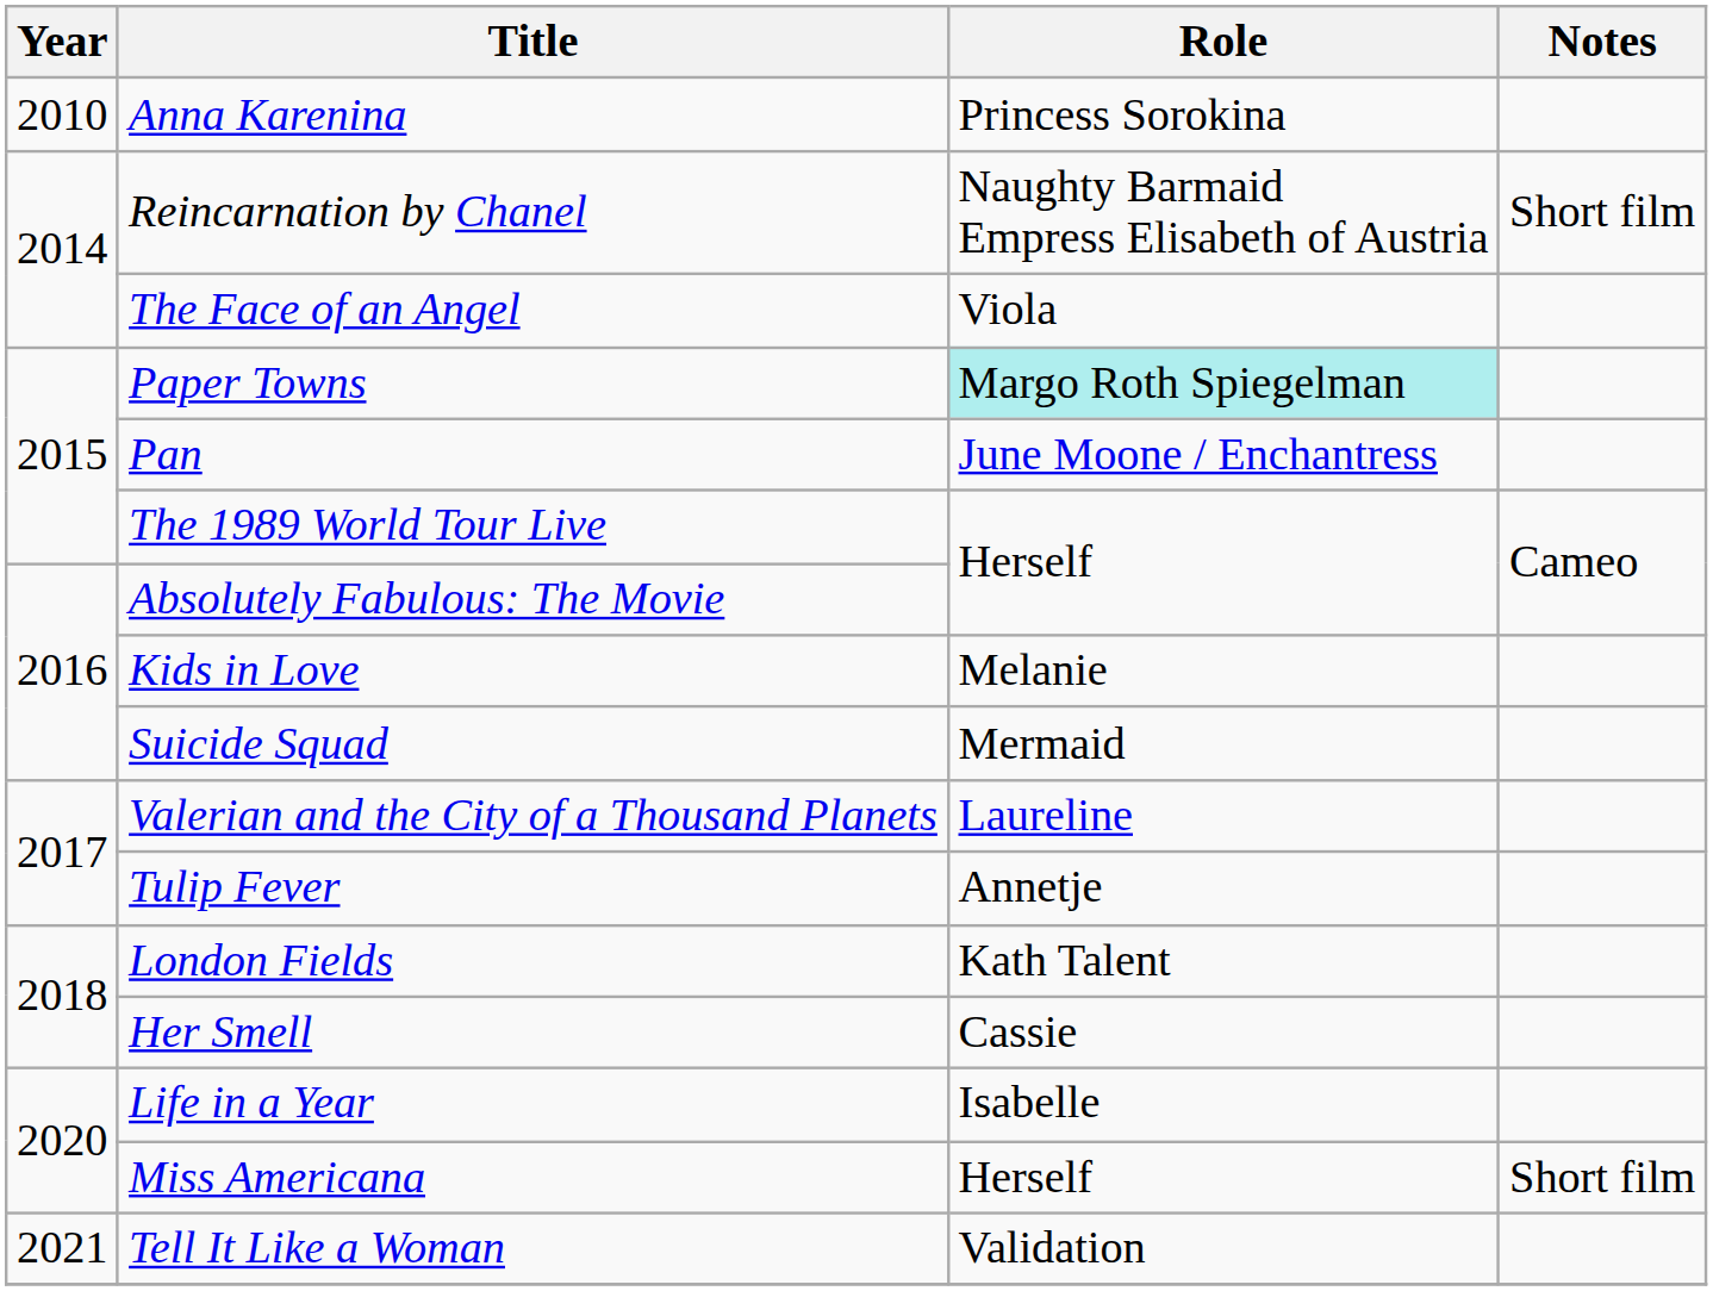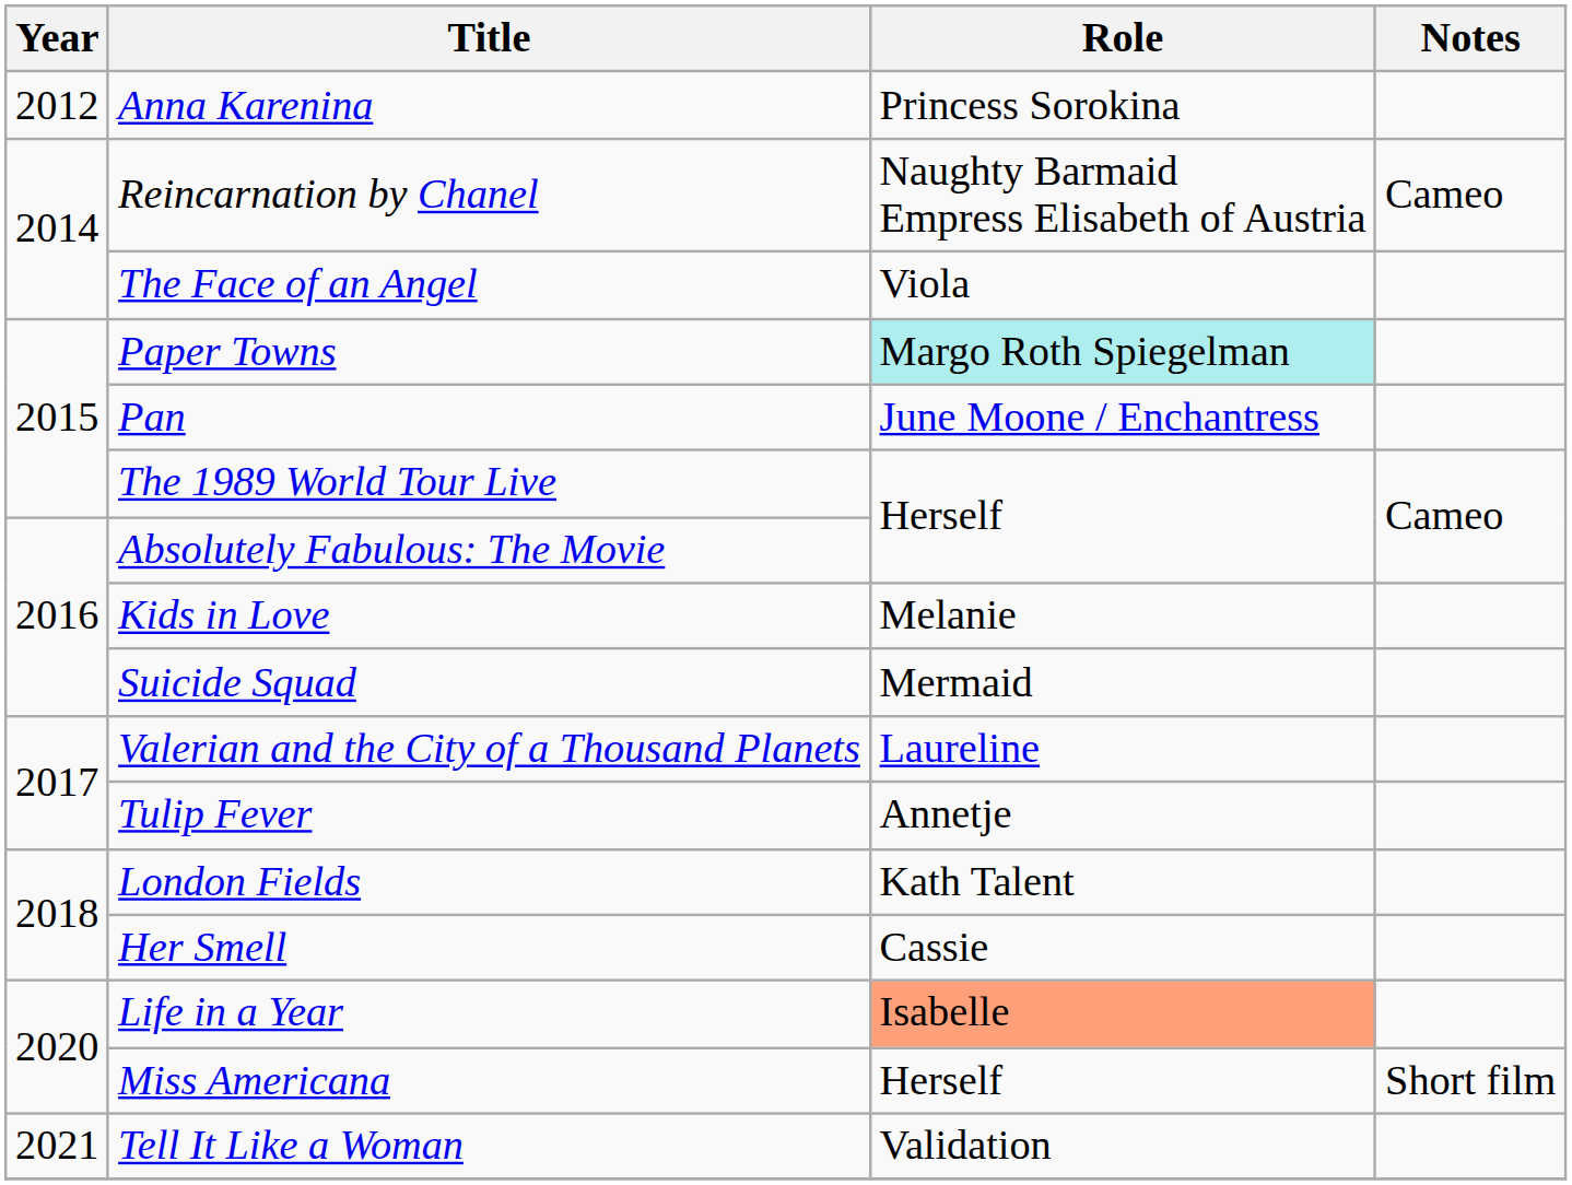Anna Karenina | Year: 2010 -> 2012
Reincarnation by Chanel | Notes: Short film -> Cameo
Life in a Year | Role: no background -> lightsalmon background
